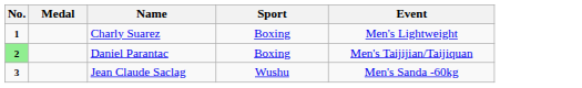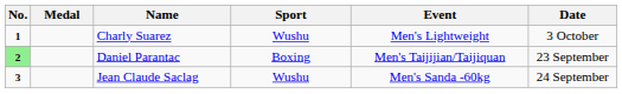+ column: Date | 3 October | 23 September | 24 September
Charly Suarez | Sport: Boxing -> Wushu
